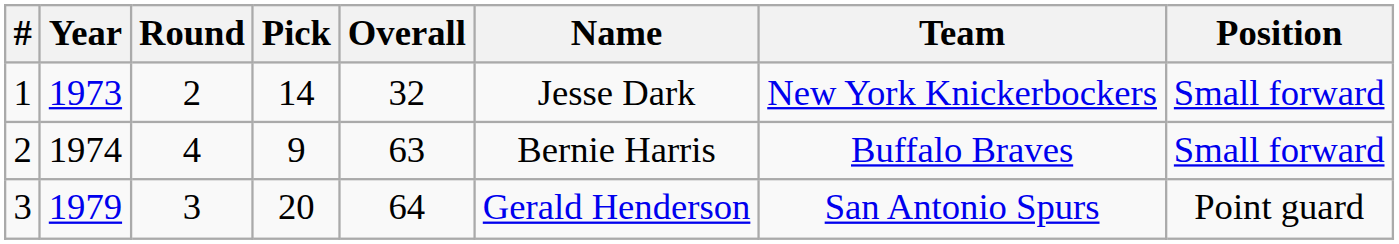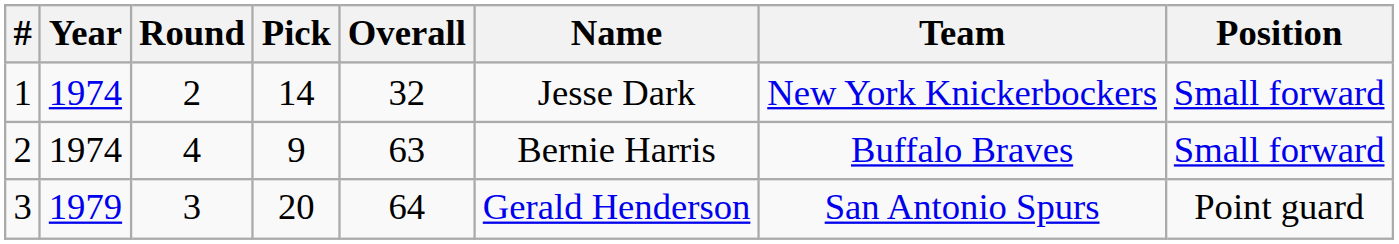1 | Year: 1973 -> 1974
